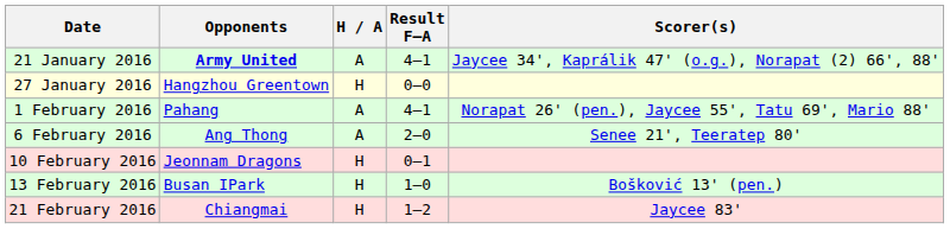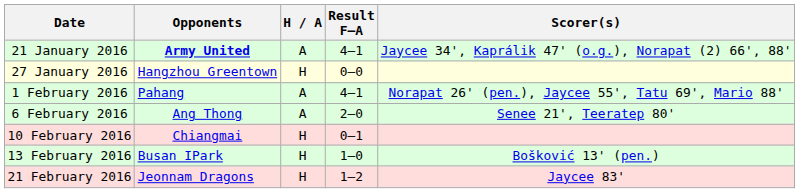10 February 2016 | Opponents: Jeonnam Dragons -> Chiangmai
21 February 2016 | Opponents: Chiangmai -> Jeonnam Dragons
